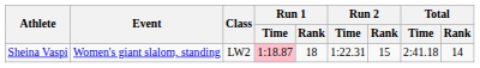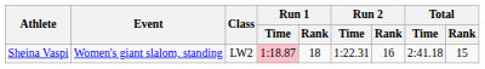Sheina Vaspi | Run 2 / Rank: 15 -> 16
Sheina Vaspi | Total / Rank: 14 -> 15
